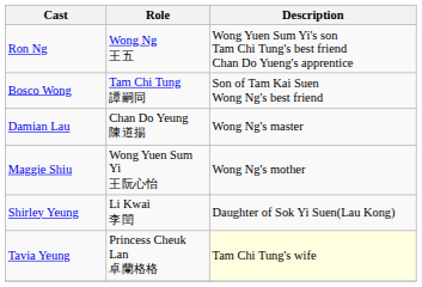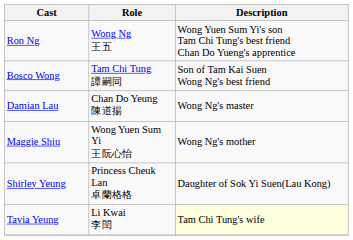Shirley Yeung | Role: Li Kwai 李閏 -> Princess Cheuk Lan 卓蘭格格
Tavia Yeung | Role: Princess Cheuk Lan 卓蘭格格 -> Li Kwai 李閏
